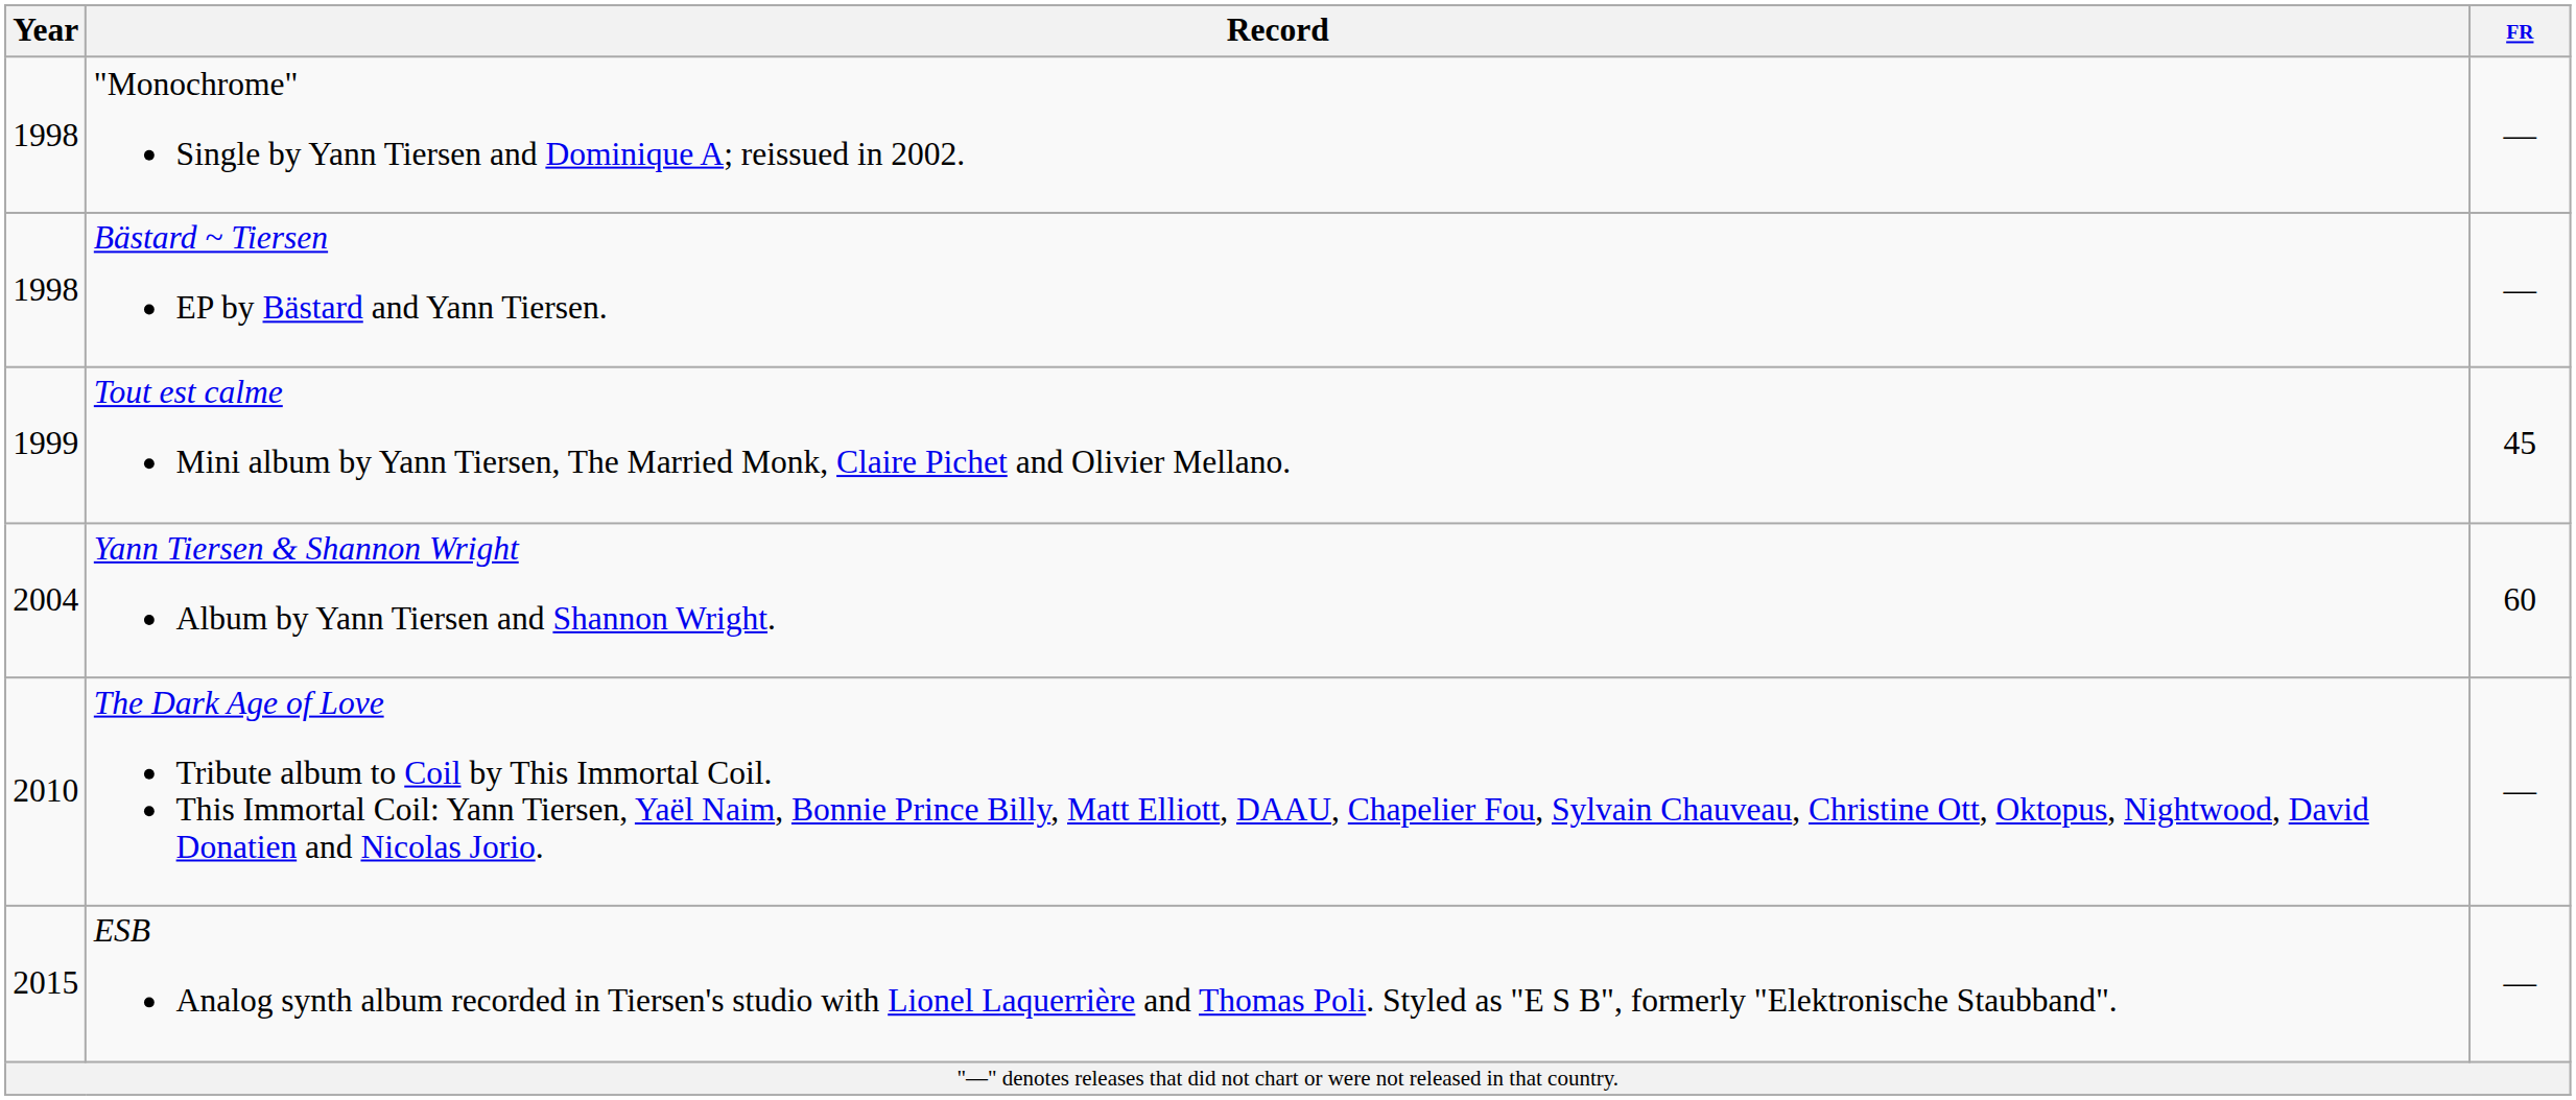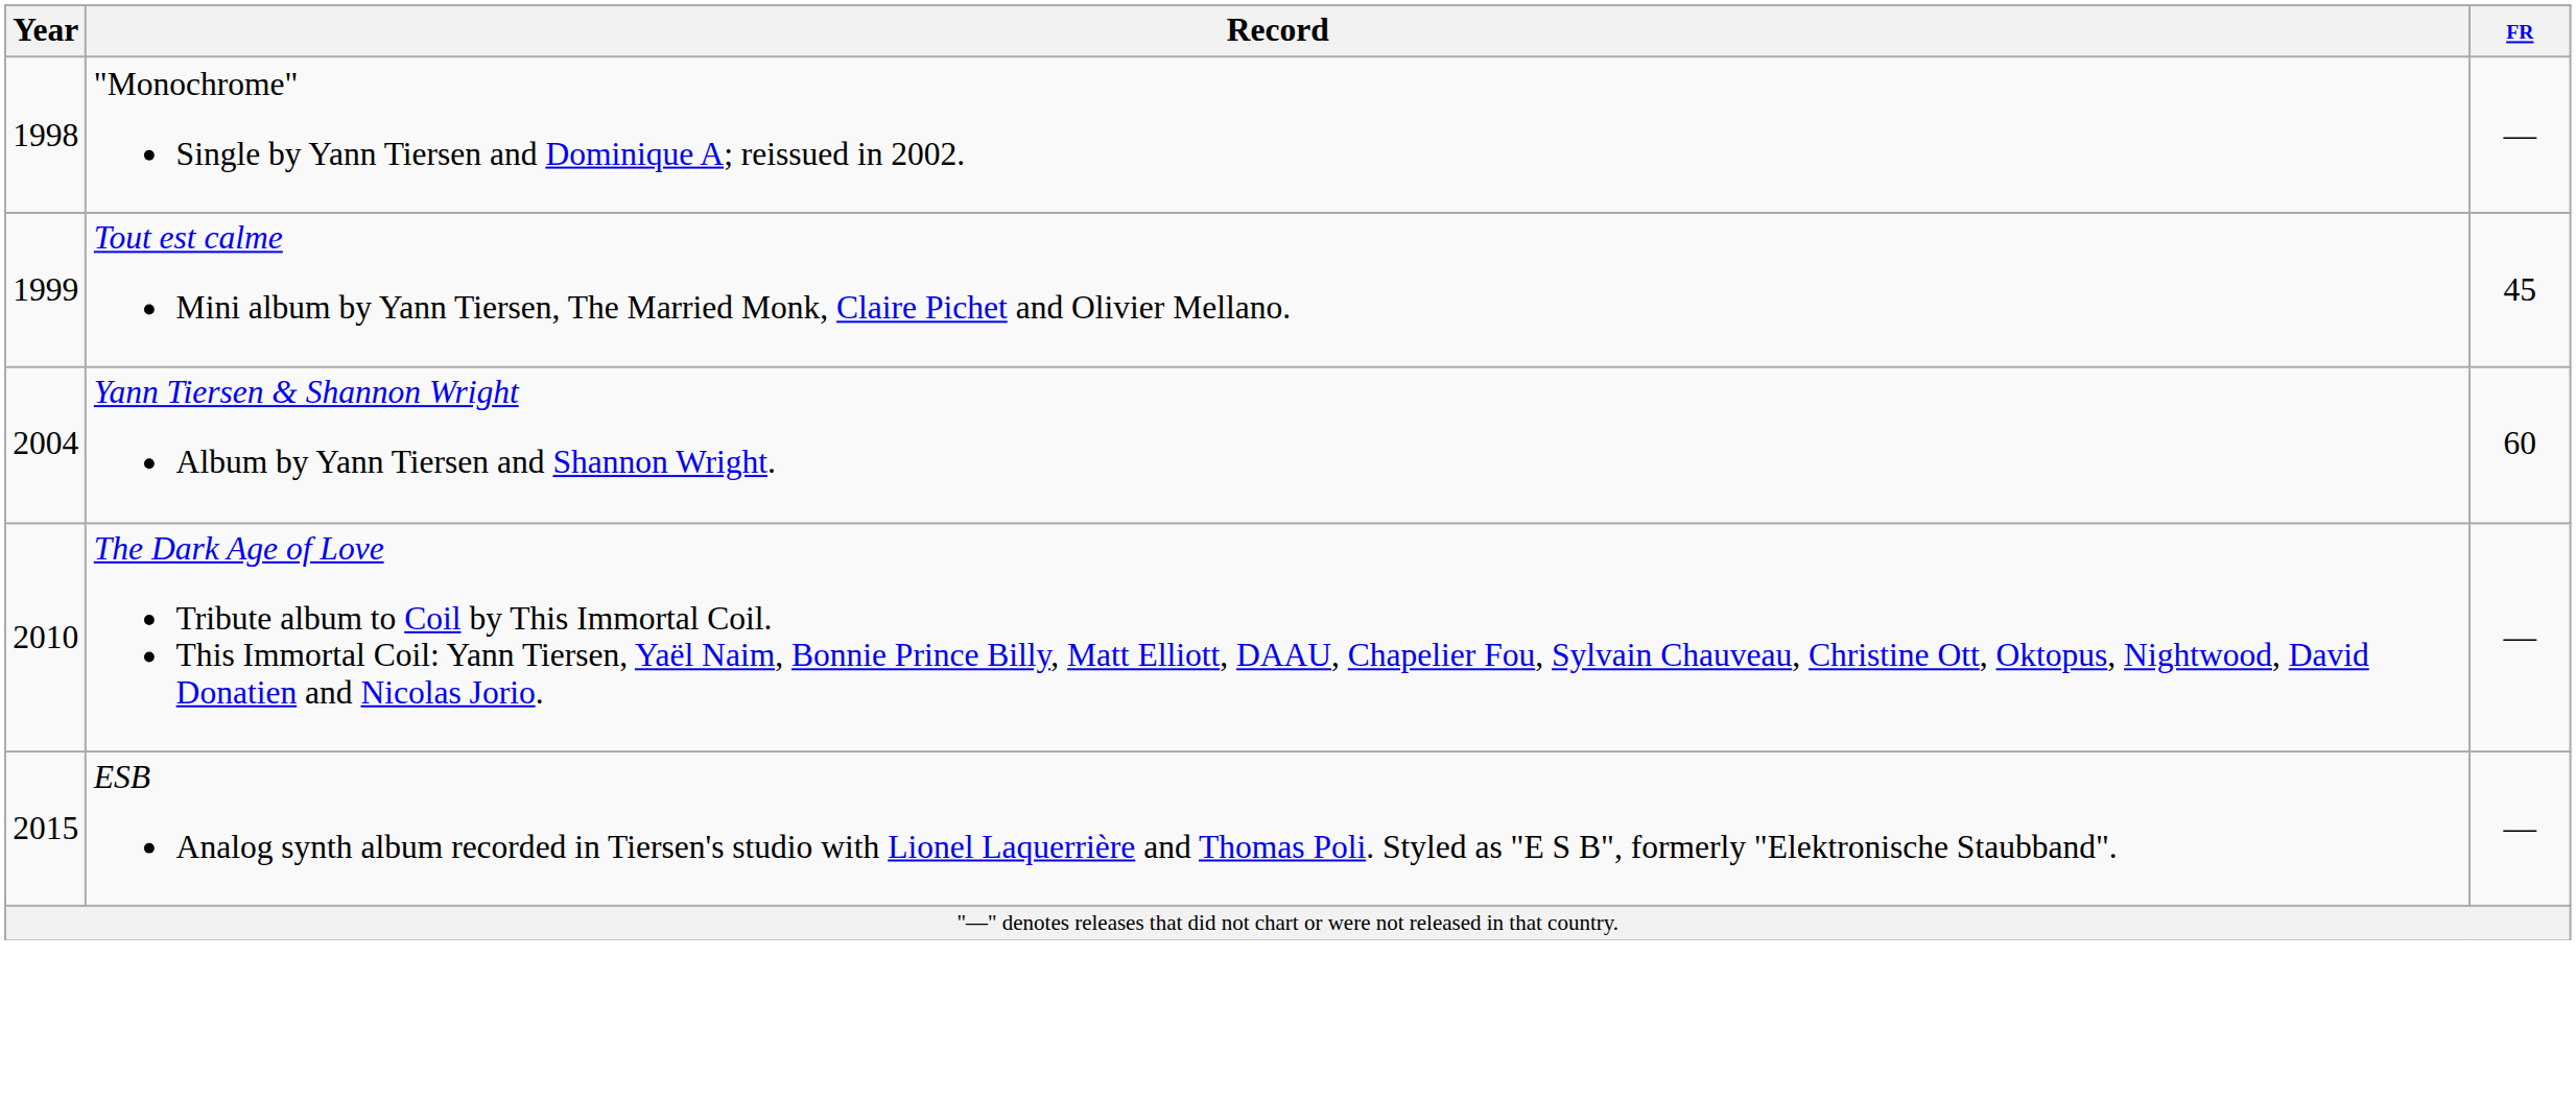- row: 1998 | Bästard ~ Tiersen EP by Bästard and Yann Tiersen. | —
